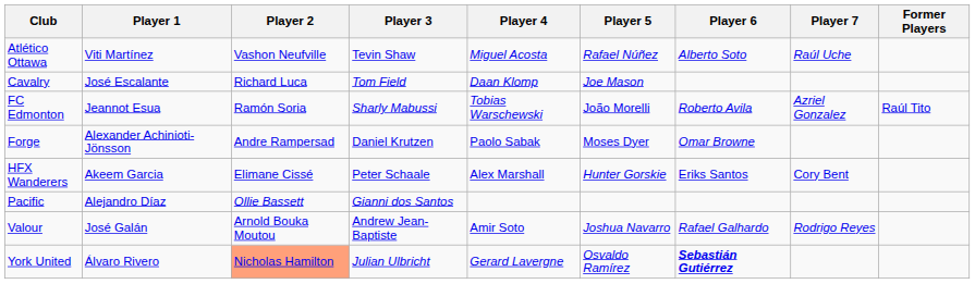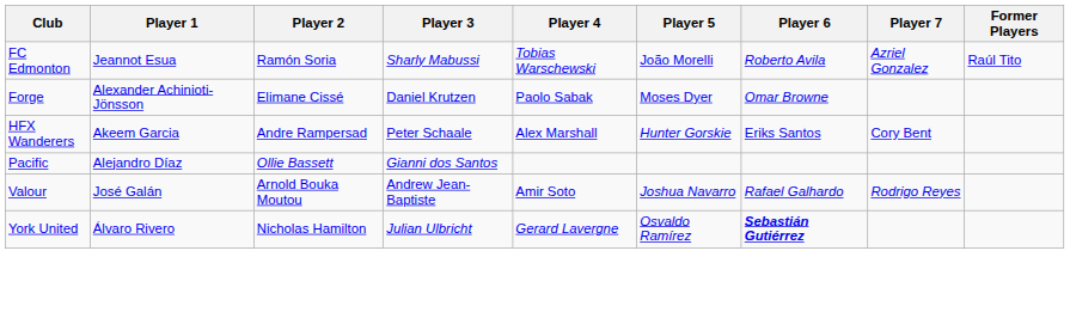- row: Atlético Ottawa | Viti Martínez | Vashon Neufville | Tevin Shaw | Miguel Acosta | Rafael Núñez | Alberto Soto | Raúl Uche
- row: Cavalry | José Escalante | Richard Luca | Tom Field | Daan Klomp | Joe Mason
Forge | Player 2: Andre Rampersad -> Elimane Cissé
HFX Wanderers | Player 2: Elimane Cissé -> Andre Rampersad
York United | Player 2: lightsalmon background -> no background
